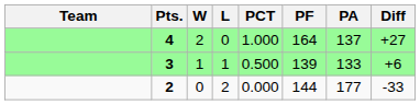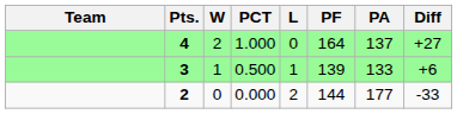columns swapped: L <-> PCT
